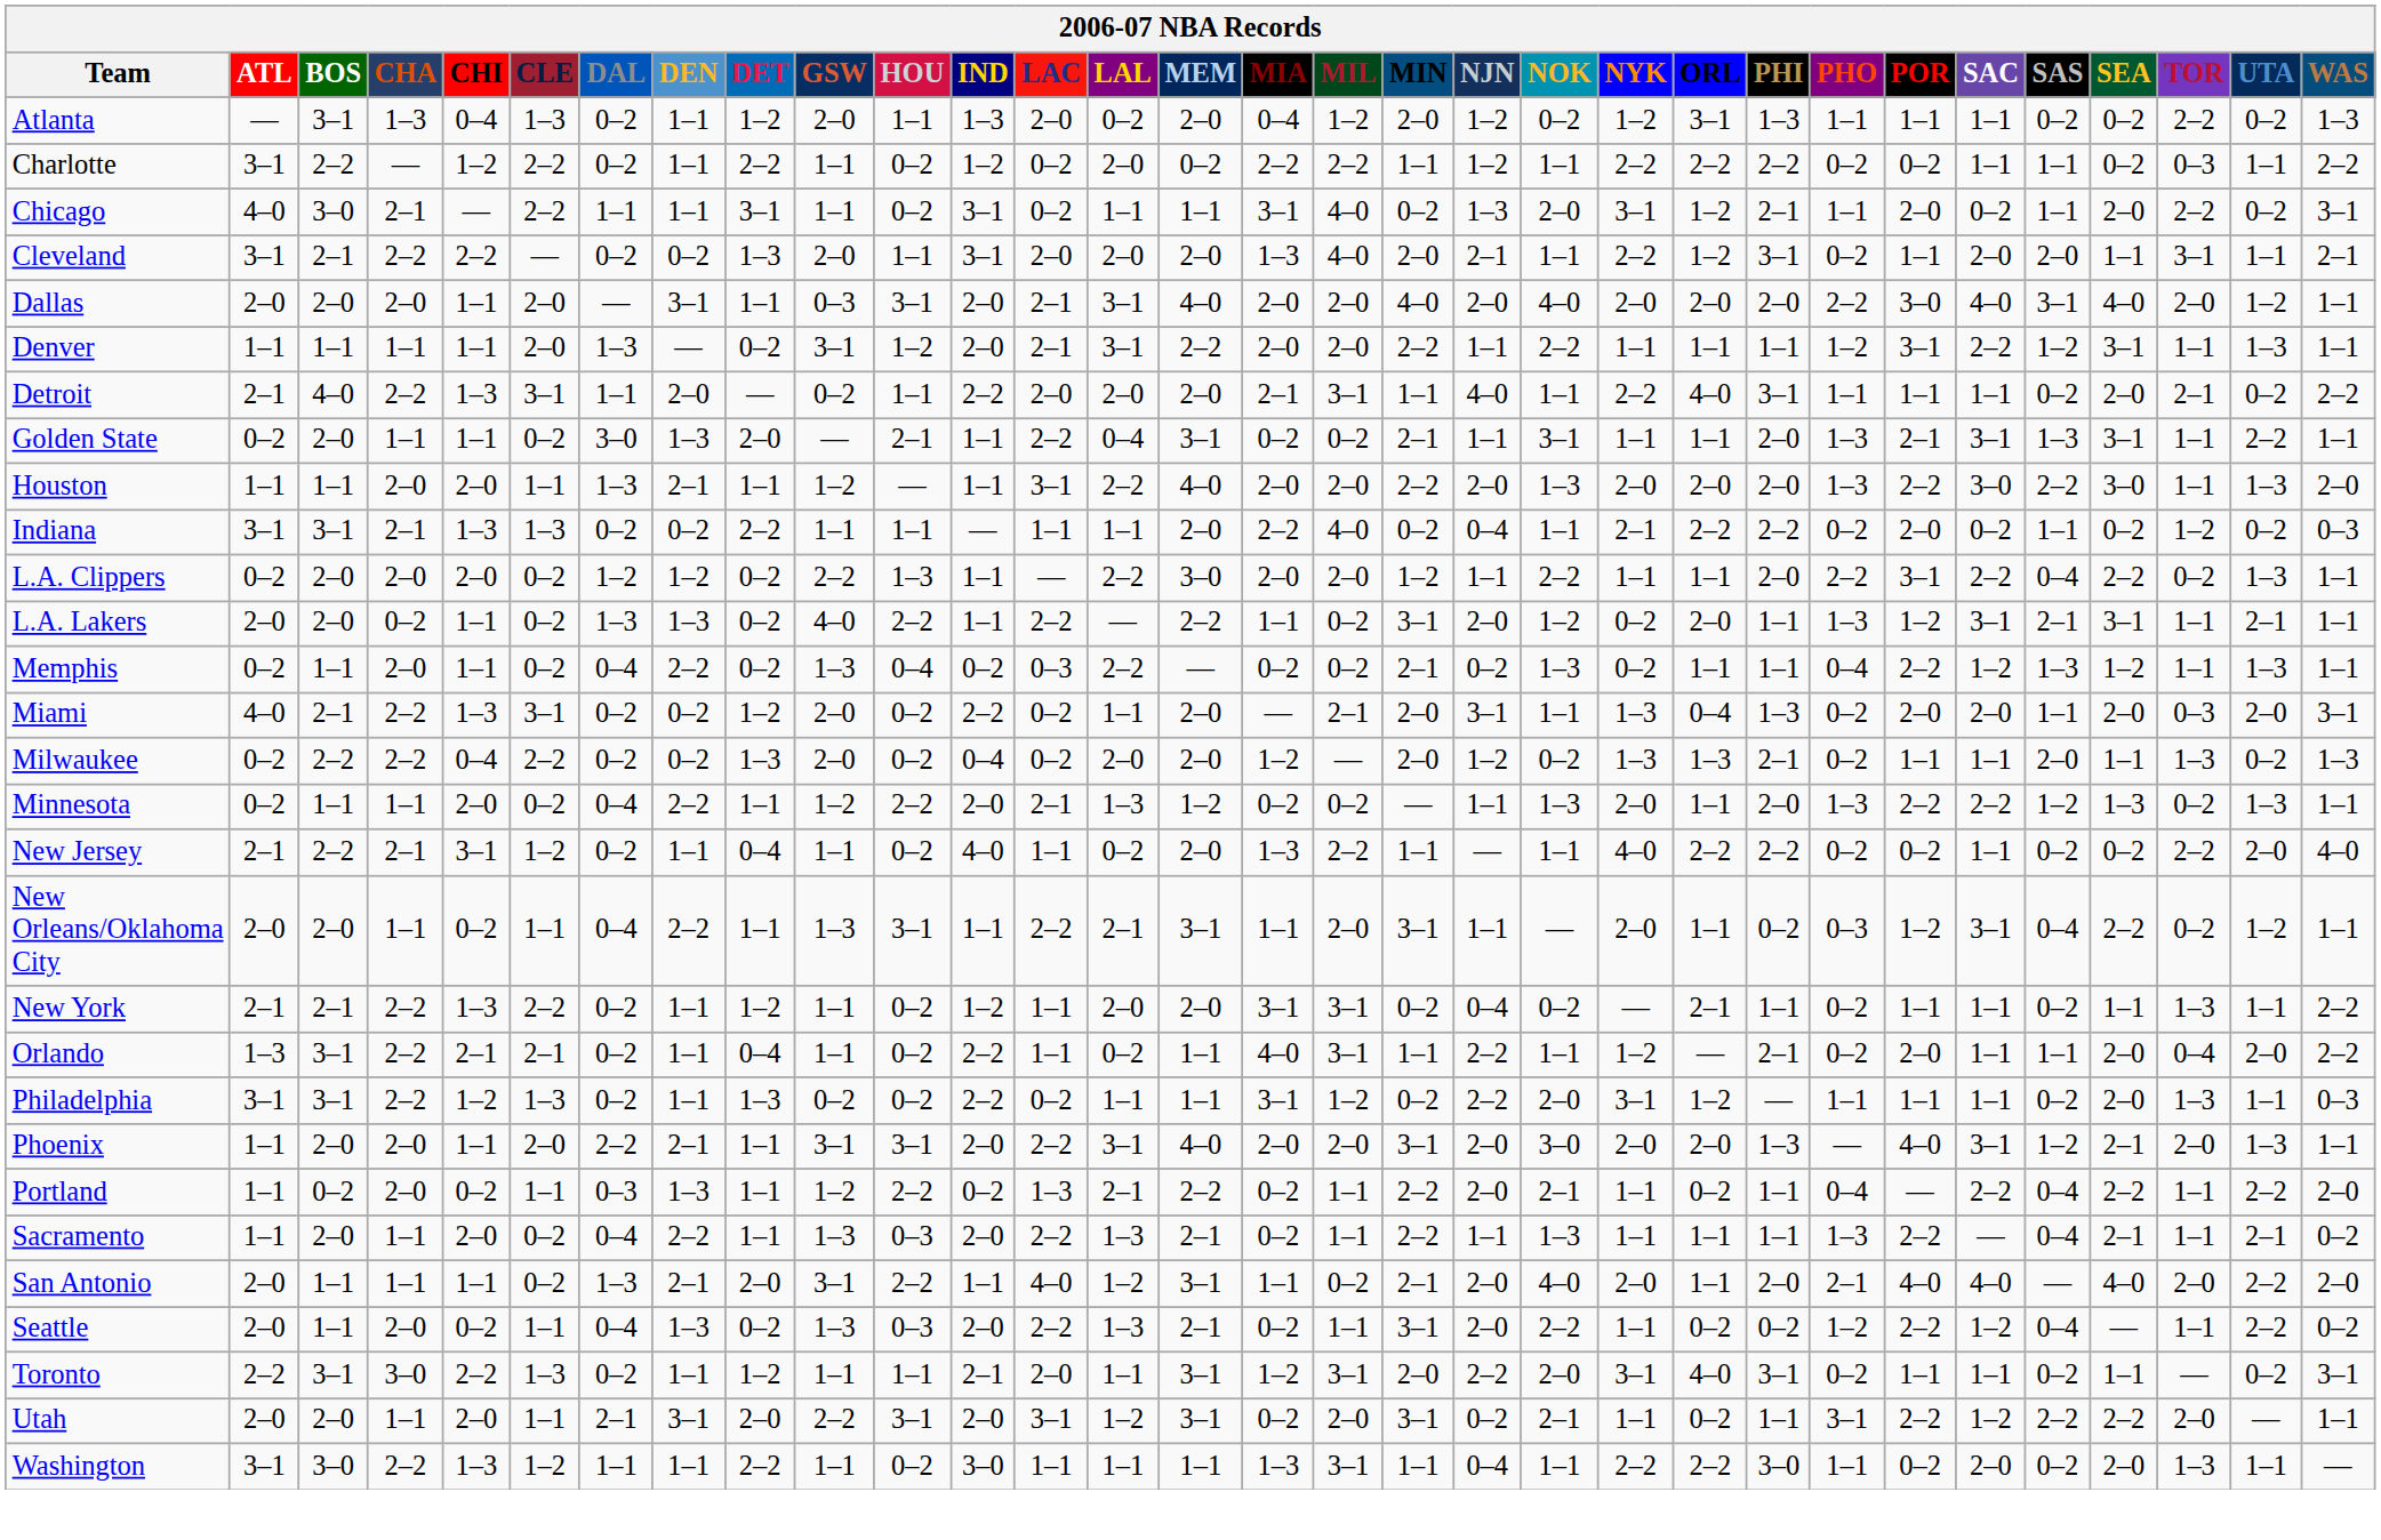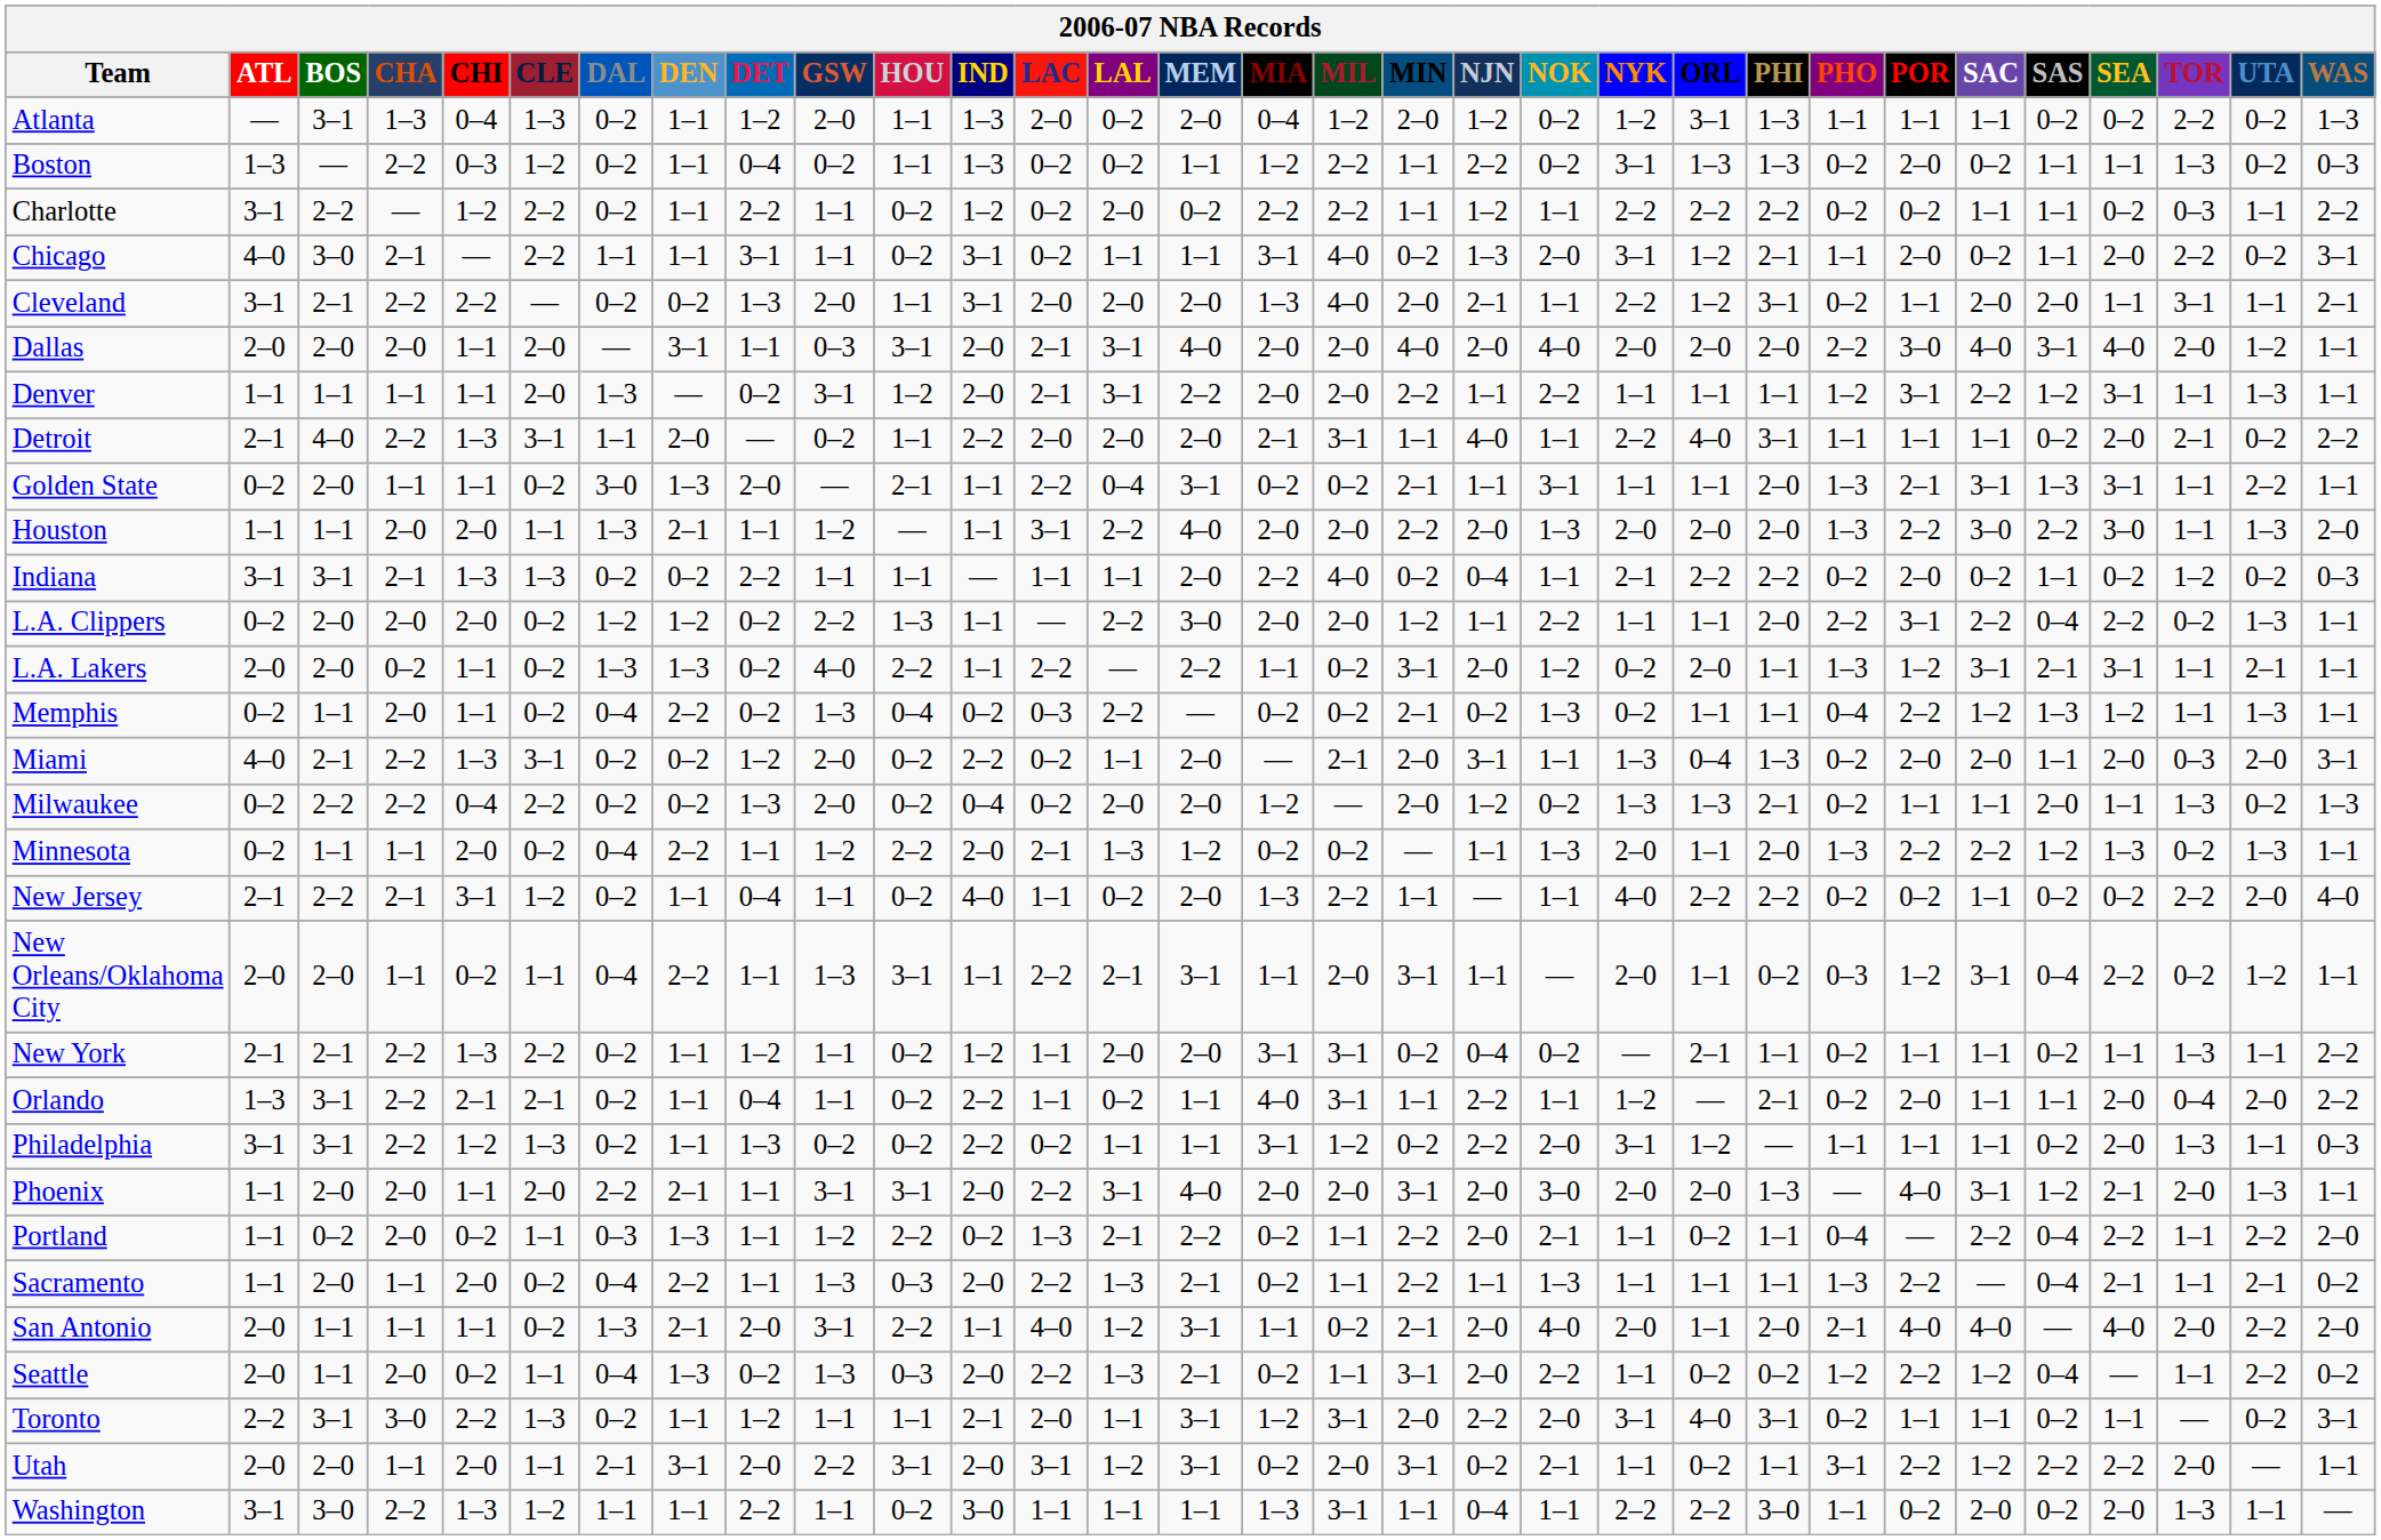+ row: Boston | 1–3 | — | 2–2 | 0–3 | 1–2 | 0–2 | 1–1 | 0–4 | 0–2 | 1–1 | 1–3 | 0–2 | 0–2 | 1–1 | 1–2 | 2–2 | 1–1 | 2–2 | 0–2 | 3–1 | 1–3 | 1–3 | 0–2 | 2–0 | 0–2 | 1–1 | 1–1 | 1–3 | 0–2 | 0–3
